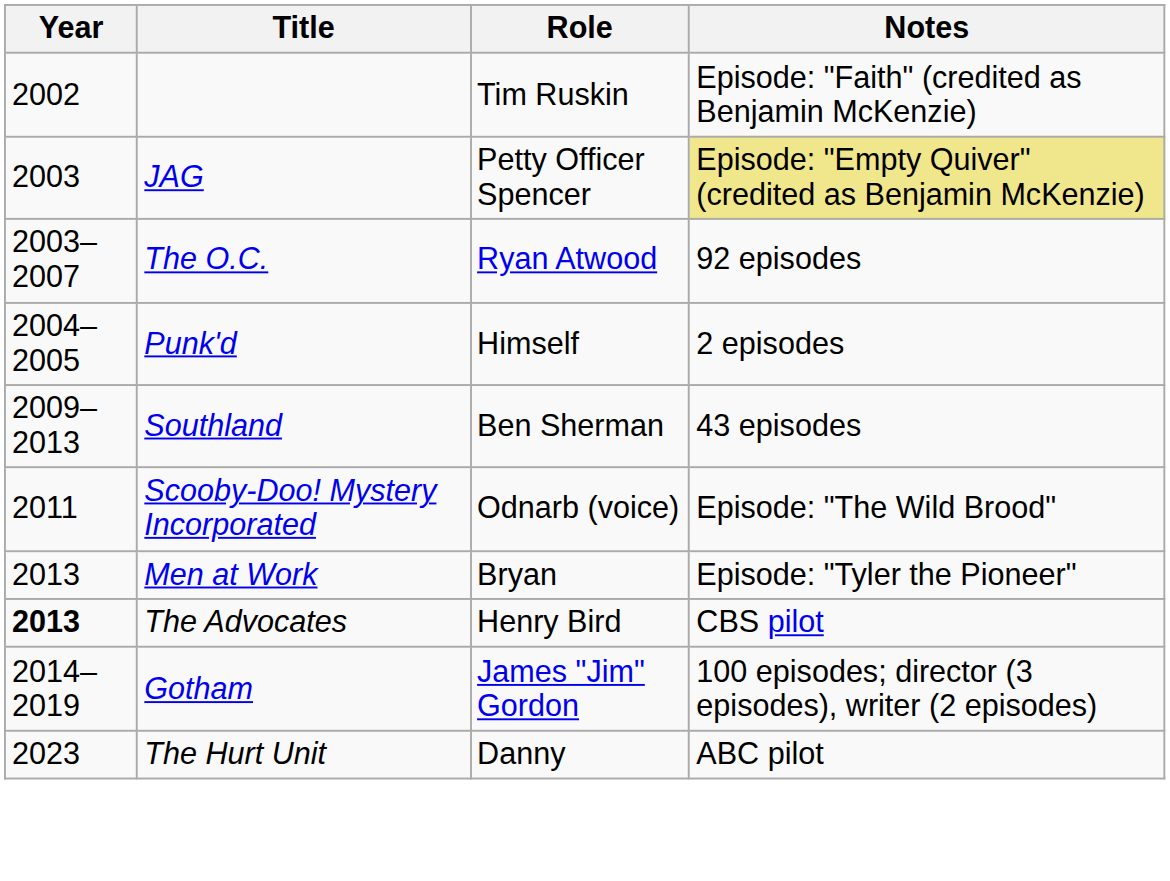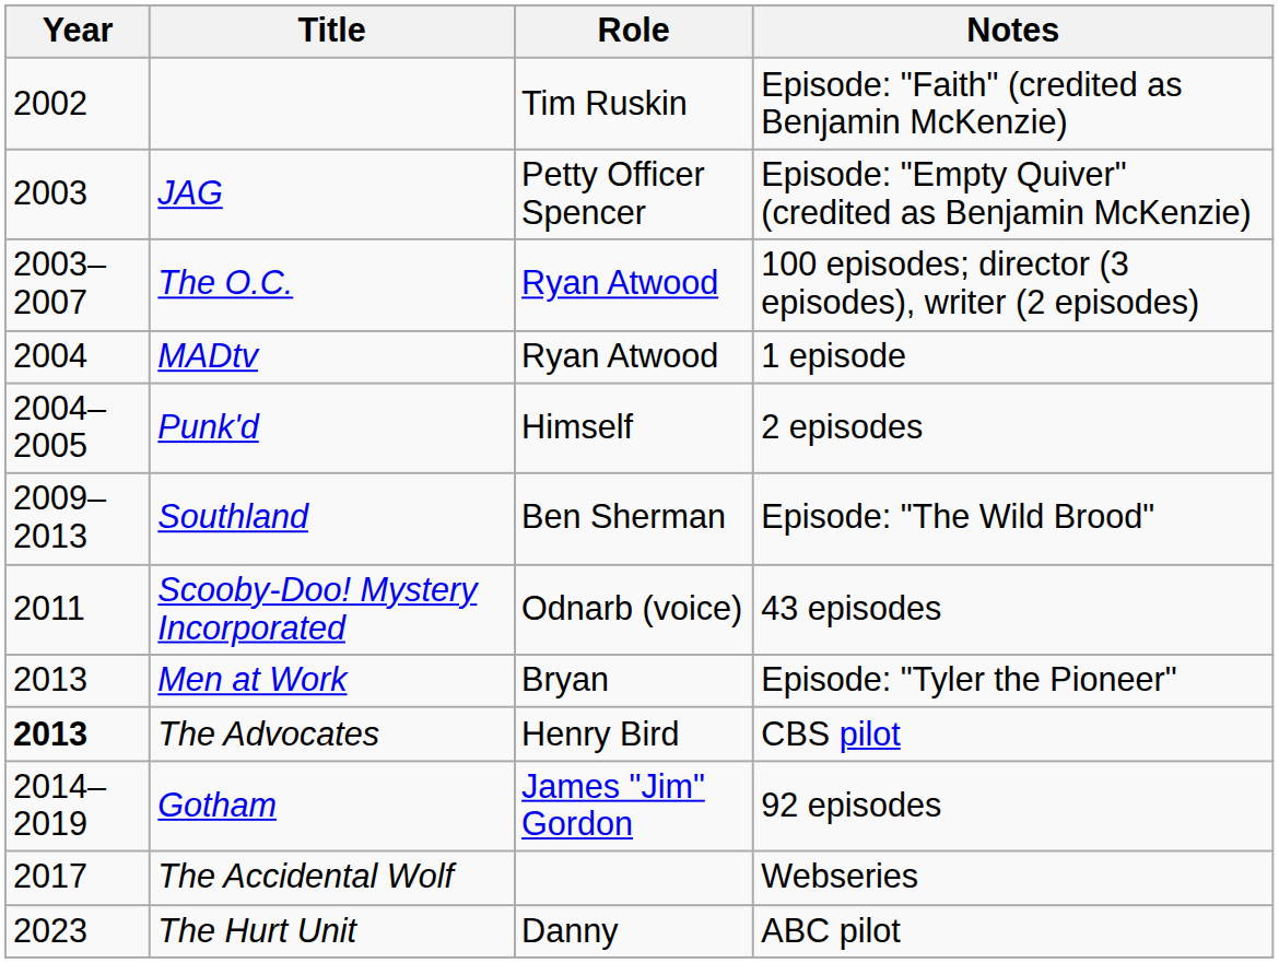JAG | Notes: khaki background -> no background
The O.C. | Notes: 92 episodes -> 100 episodes; director (3 episodes), writer (2 episodes)
+ row: 2004 | MADtv | Ryan Atwood | 1 episode
Southland | Notes: 43 episodes -> Episode: "The Wild Brood"
Scooby-Doo! Mystery Incorporated | Notes: Episode: "The Wild Brood" -> 43 episodes
Gotham | Notes: 100 episodes; director (3 episodes), writer (2 episodes) -> 92 episodes
+ row: 2017 | The Accidental Wolf | Webseries
